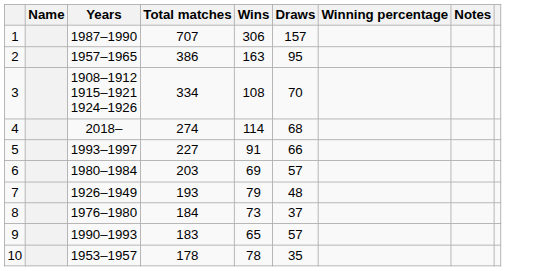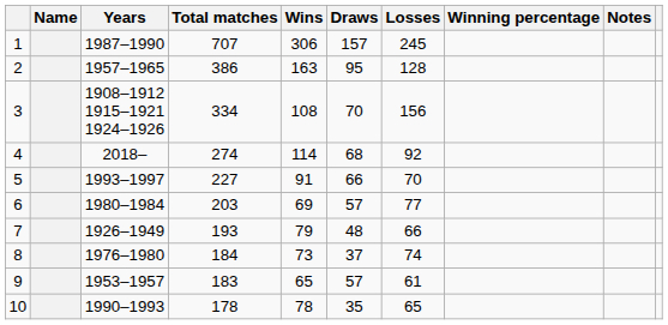+ column: Losses | 245 | 128 | 156 | 92 | 70 | 77 | 66 | 74 | 61 | 65
9 | Years: 1990–1993 -> 1953–1957
10 | Years: 1953–1957 -> 1990–1993
